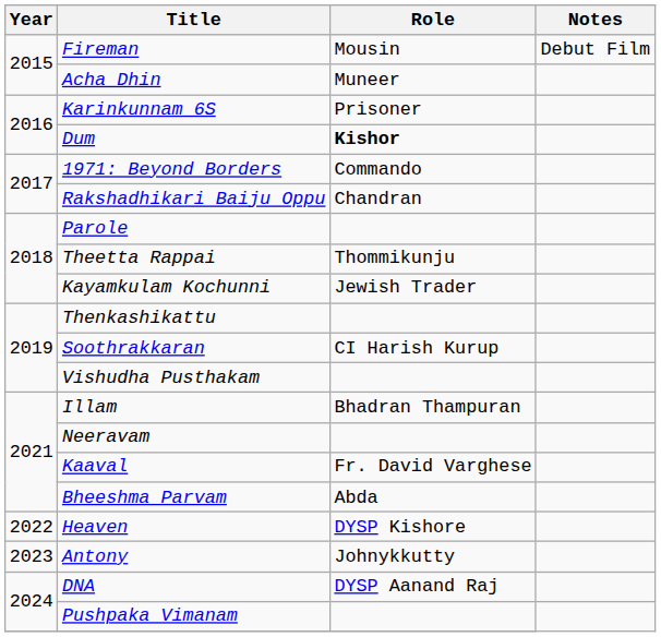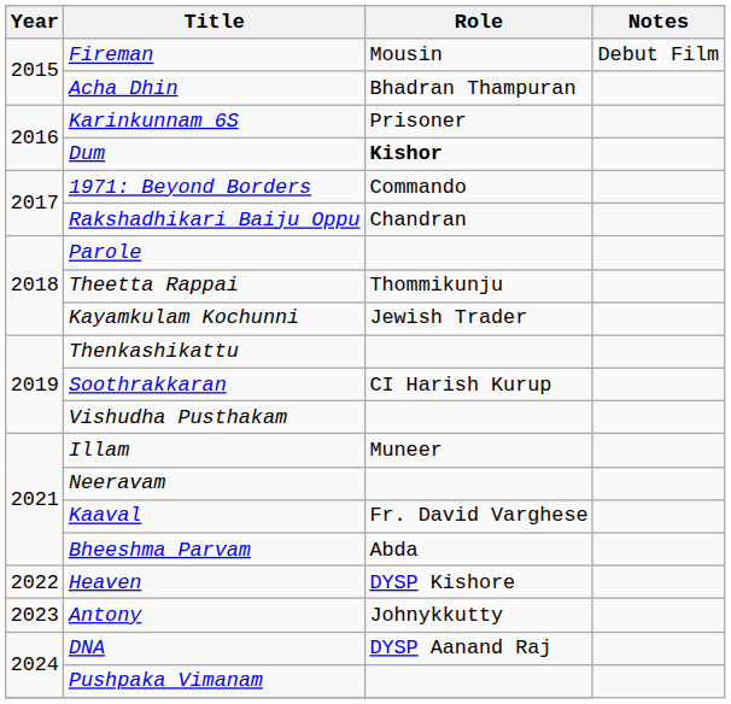Acha Dhin | Role: Muneer -> Bhadran Thampuran
Illam | Role: Bhadran Thampuran -> Muneer
